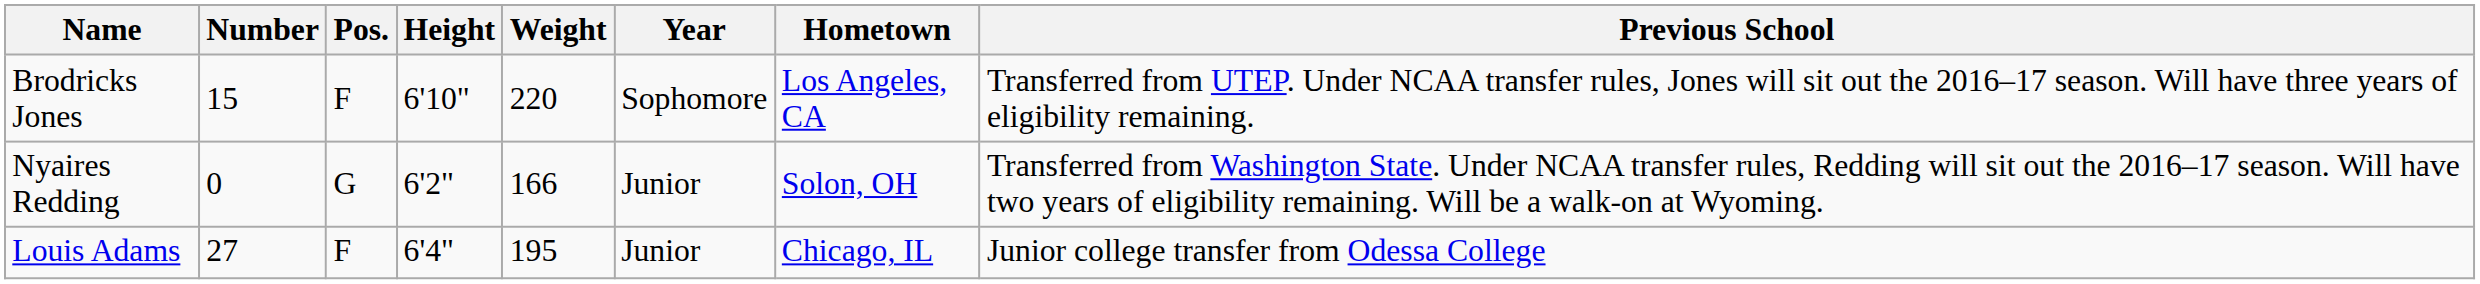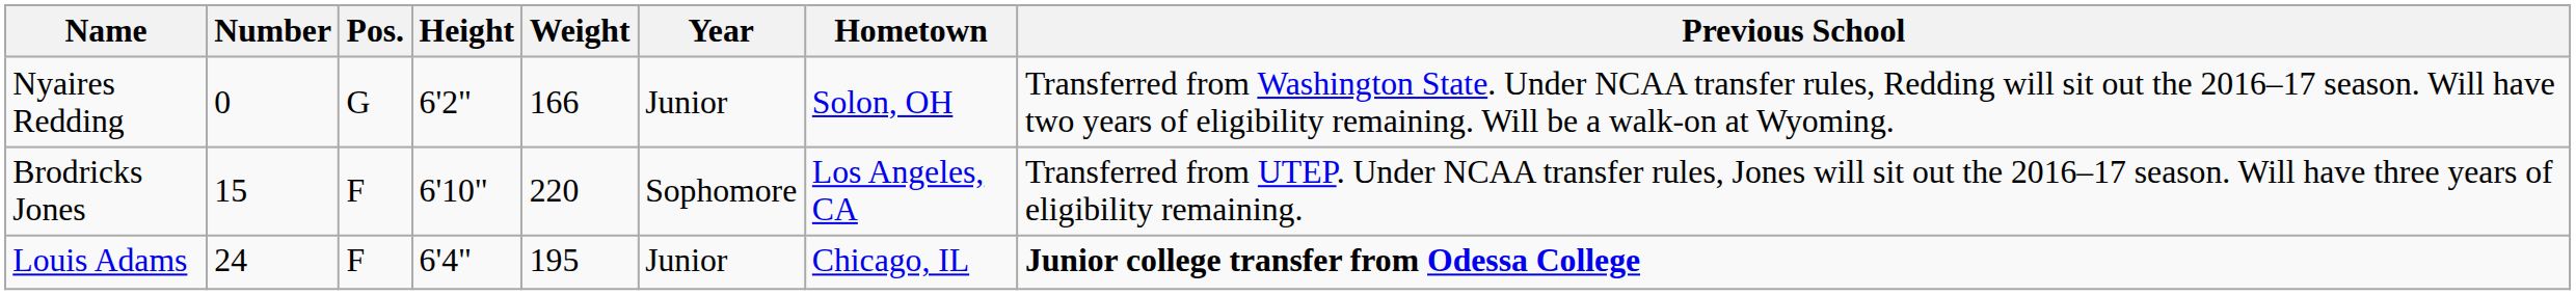rows swapped: Nyaires Redding <-> Brodricks Jones
Louis Adams | Number: 27 -> 24
Louis Adams | Previous School: normal -> bold
